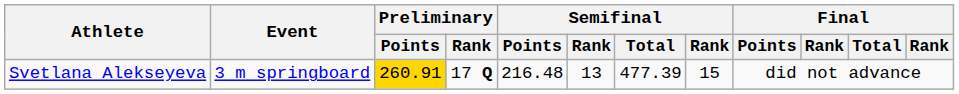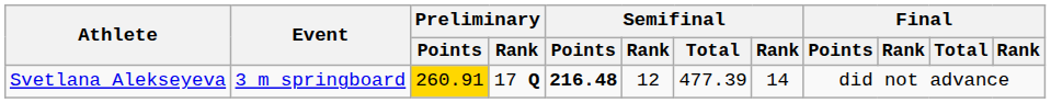Svetlana Alekseyeva | Semifinal / Points: normal -> bold
Svetlana Alekseyeva | column 6: 13 -> 12
Svetlana Alekseyeva | column 8: 15 -> 14
